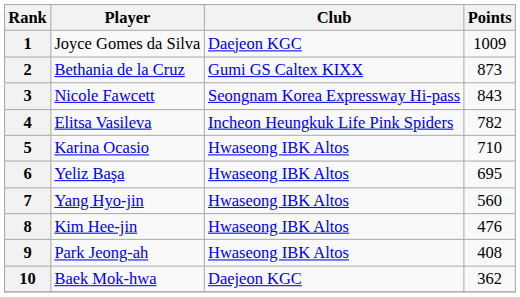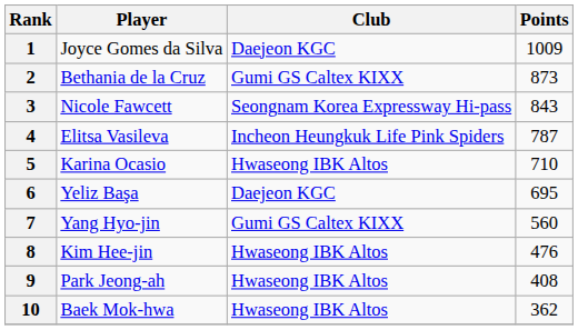4 | Points: 782 -> 787
6 | Club: Hwaseong IBK Altos -> Daejeon KGC
7 | Club: Hwaseong IBK Altos -> Gumi GS Caltex KIXX
10 | Club: Daejeon KGC -> Hwaseong IBK Altos
